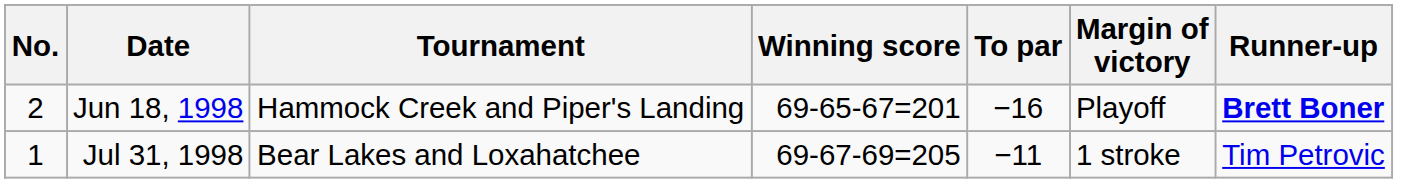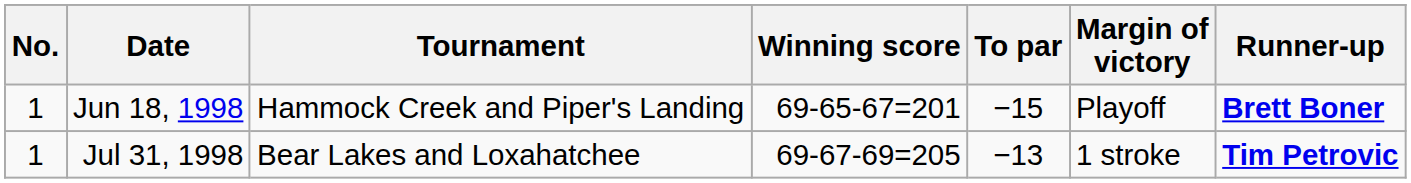Jun 18, 1998 | No.: 2 -> 1
Jun 18, 1998 | To par: −16 -> −15
Jul 31, 1998 | To par: −11 -> −13
Jul 31, 1998 | Runner-up: normal -> bold
